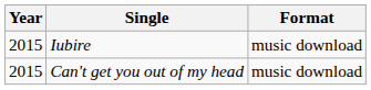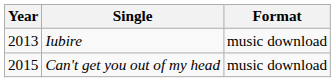Iubire | Year: 2015 -> 2013
